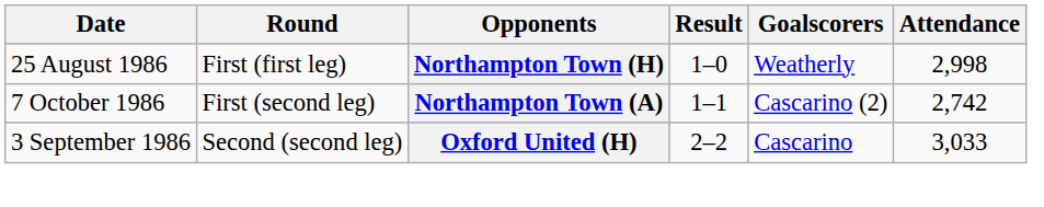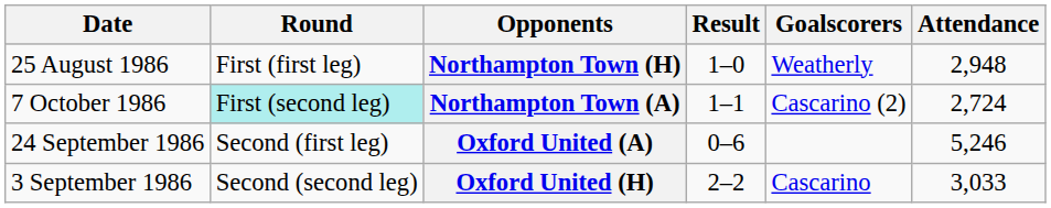Northampton Town (H) | Attendance: 2,998 -> 2,948
Northampton Town (A) | Round: no background -> paleturquoise background
Northampton Town (A) | Attendance: 2,742 -> 2,724
+ row: 24 September 1986 | Second (first leg) | Oxford United (A) | 0–6 | 5,246
